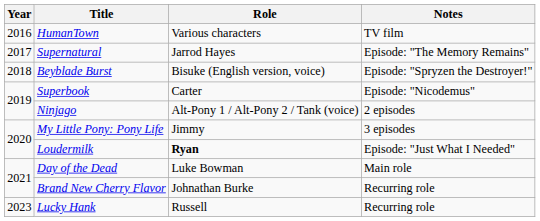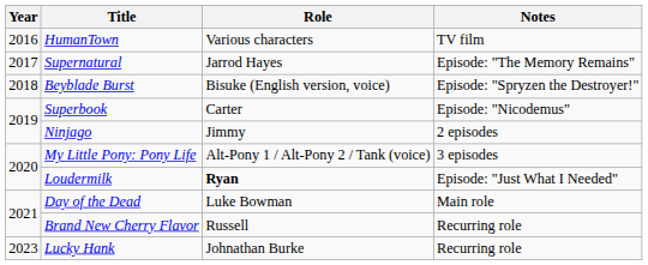Ninjago | Role: Alt-Pony 1 / Alt-Pony 2 / Tank (voice) -> Jimmy
My Little Pony: Pony Life | Role: Jimmy -> Alt-Pony 1 / Alt-Pony 2 / Tank (voice)
Brand New Cherry Flavor | Role: Johnathan Burke -> Russell
Lucky Hank | Role: Russell -> Johnathan Burke
